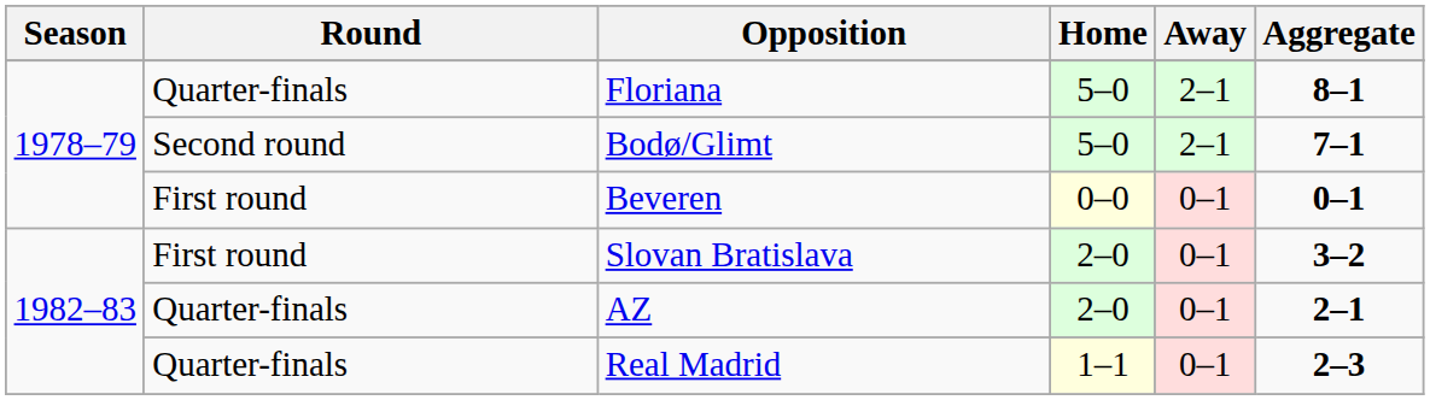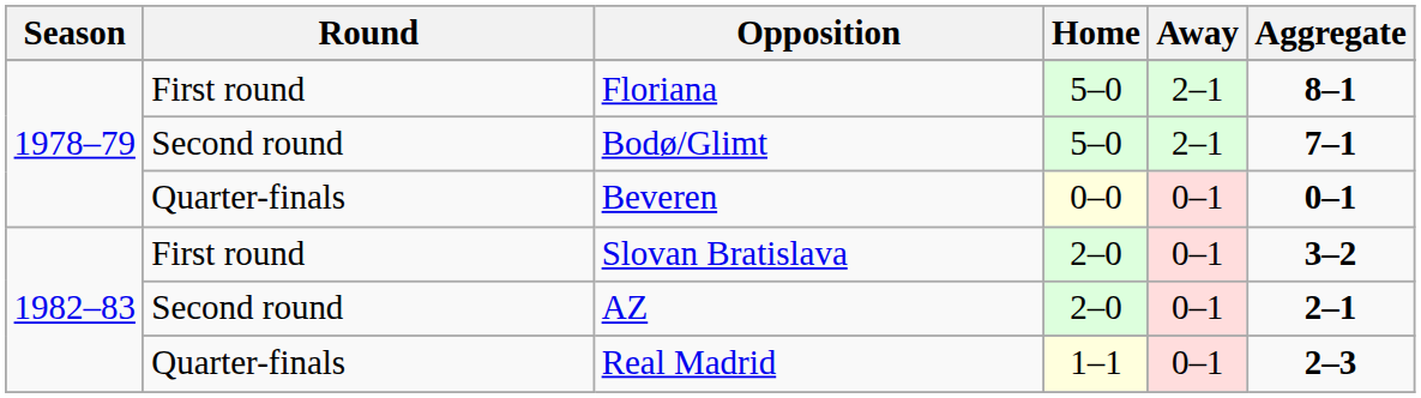Floriana | Round: Quarter-finals -> First round
Beveren | Round: First round -> Quarter-finals
AZ | Round: Quarter-finals -> Second round
